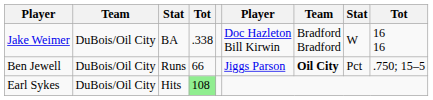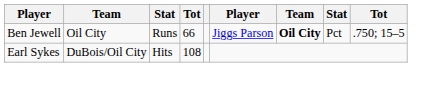- row: Jake Weimer | DuBois/Oil City | BA | .338 | Doc Hazleton Bill Kirwin | Bradford Bradford | W | 16 16
Ben Jewell | column 2: DuBois/Oil City -> Oil City
Earl Sykes | column 4: lightgreen background -> no background
